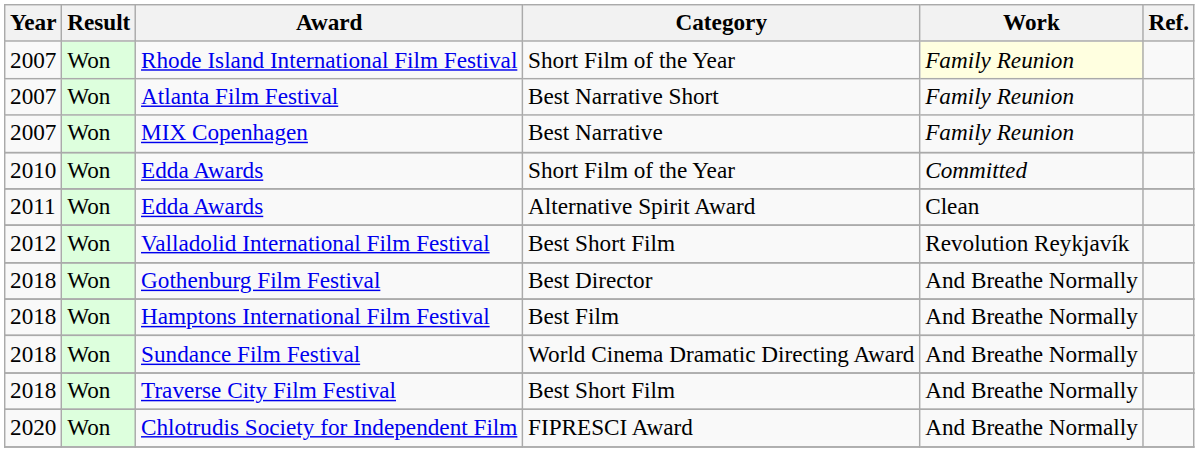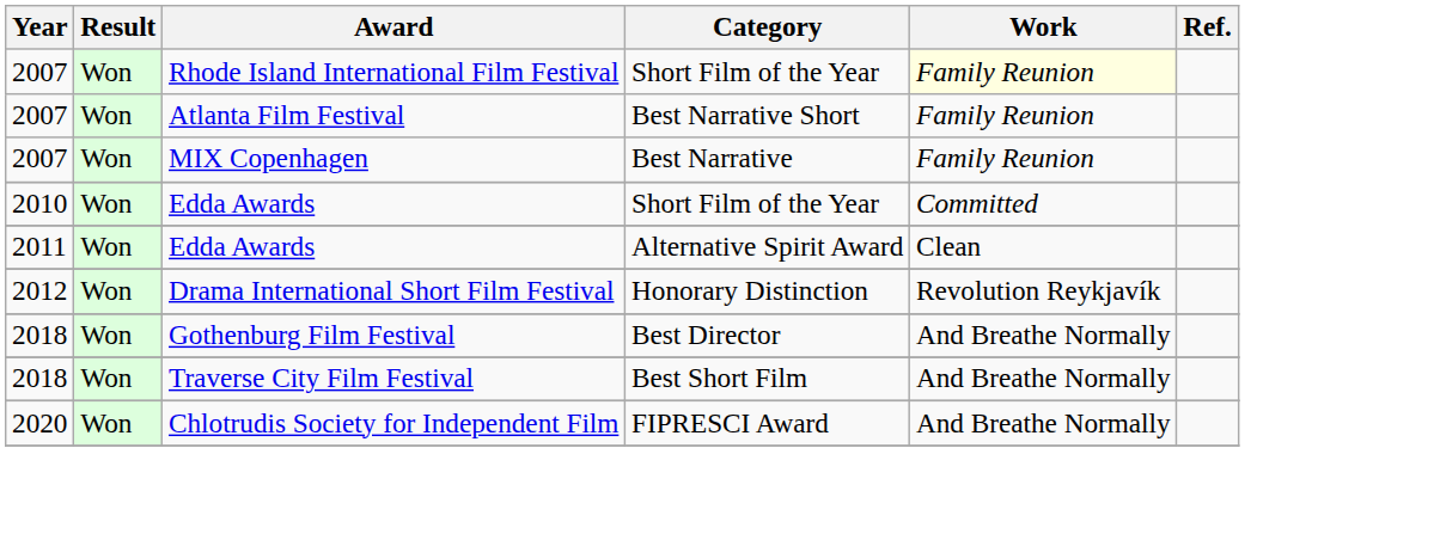+ row: 2012 | Won | Drama International Short Film Festival | Honorary Distinction | Revolution Reykjavík
- row: 2012 | Won | Valladolid International Film Festival | Best Short Film | Revolution Reykjavík
- row: 2018 | Won | Hamptons International Film Festival | Best Film | And Breathe Normally
- row: 2018 | Won | Sundance Film Festival | World Cinema Dramatic Directing Award | And Breathe Normally
